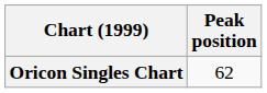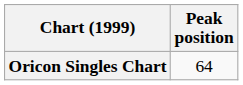Oricon Singles Chart | Peak position: 62 -> 64
